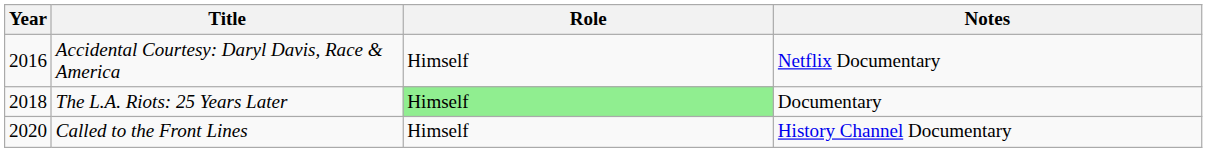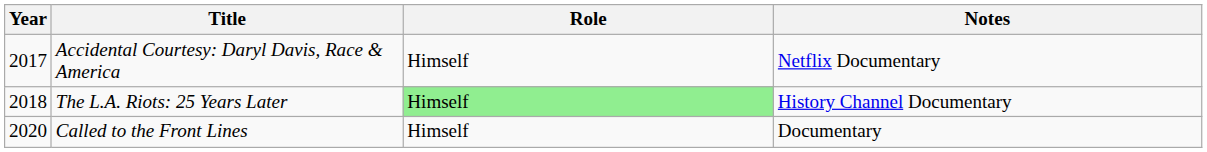Accidental Courtesy: Daryl Davis, Race & America | Year: 2016 -> 2017
The L.A. Riots: 25 Years Later | Notes: Documentary -> History Channel Documentary
Called to the Front Lines | Notes: History Channel Documentary -> Documentary
